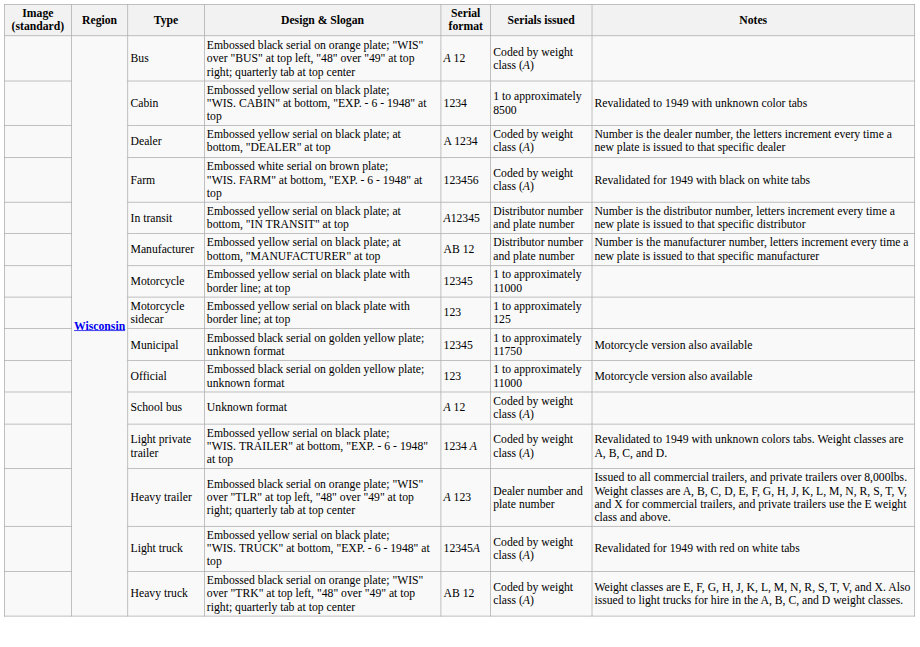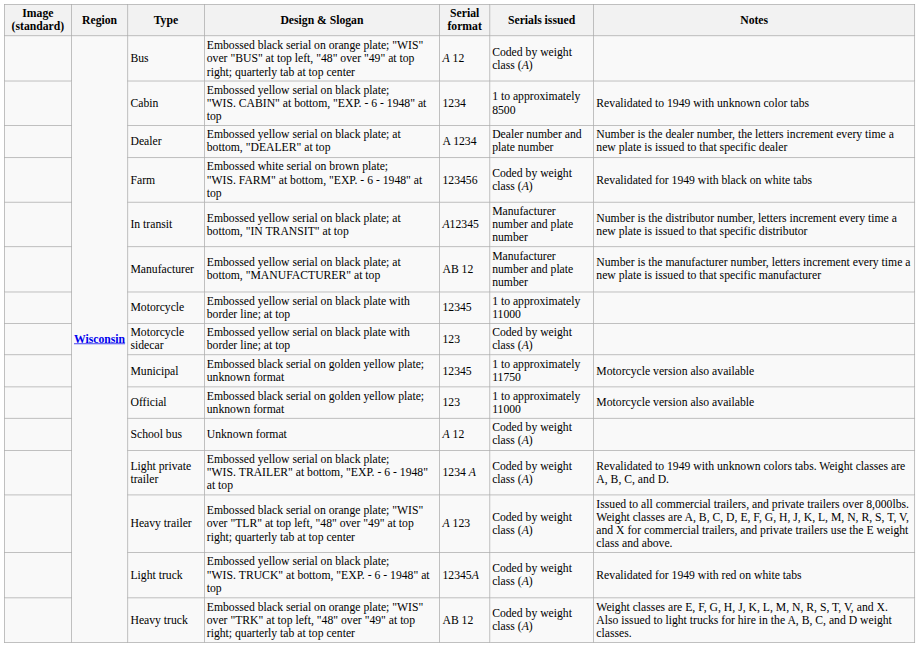Dealer | Serials issued: Coded by weight class (A) -> Dealer number and plate number
In transit | Serials issued: Distributor number and plate number -> Manufacturer number and plate number
Manufacturer | Serials issued: Distributor number and plate number -> Manufacturer number and plate number
Motorcycle sidecar | Serials issued: 1 to approximately 125 -> Coded by weight class (A)
Heavy trailer | Serials issued: Dealer number and plate number -> Coded by weight class (A)
